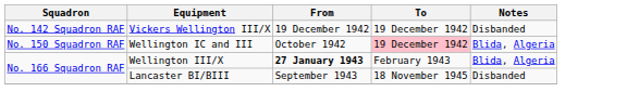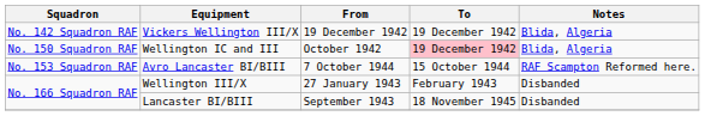Vickers Wellington III/X | Notes: Disbanded -> Blida, Algeria
+ row: No. 153 Squadron RAF | Avro Lancaster BI/BIII | 7 October 1944 | 15 October 1944 | RAF Scampton Reformed here.
Wellington III/X | From: bold -> normal
Wellington III/X | Notes: Blida, Algeria -> Disbanded
